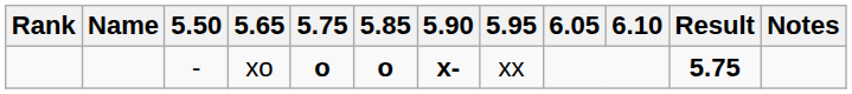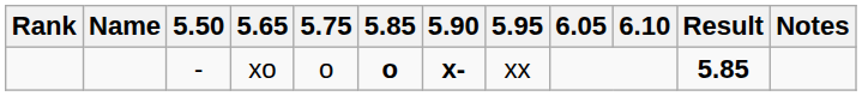xo | 5.75: bold -> normal
xo | Result: 5.75 -> 5.85
